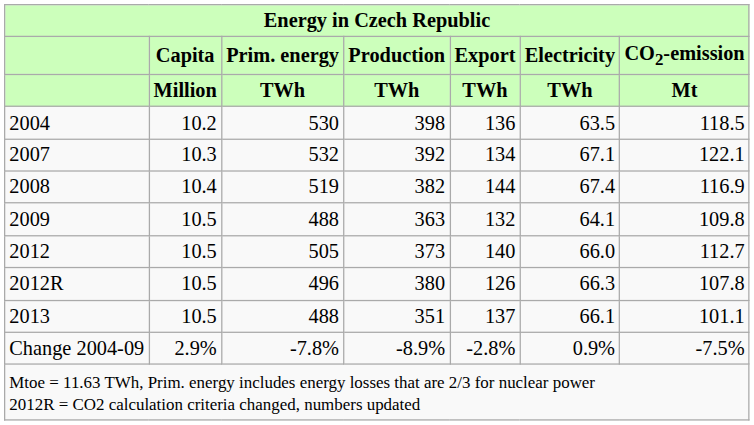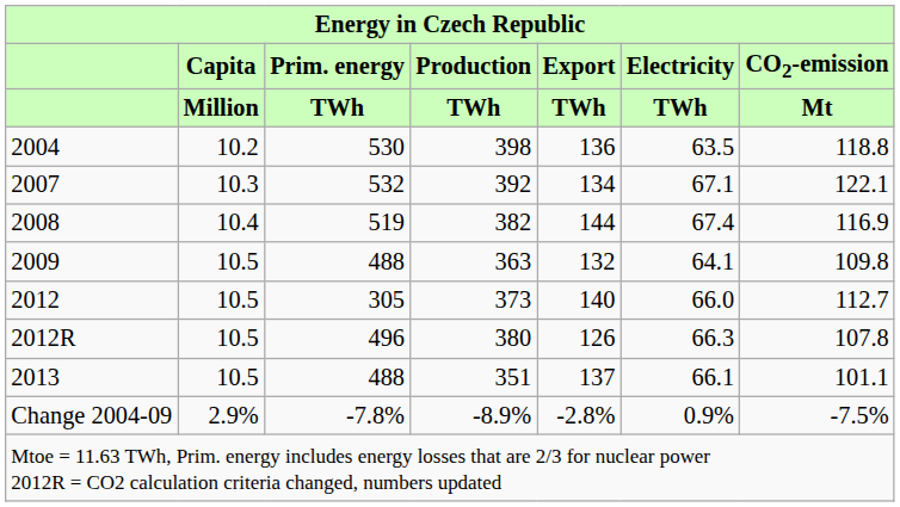2004 | CO2-emission / Mt: 118.5 -> 118.8
2012 | Prim. energy / TWh: 505 -> 305
